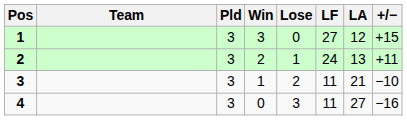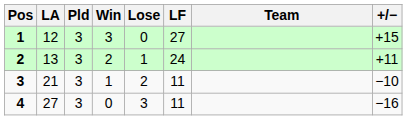columns swapped: Team <-> LA
